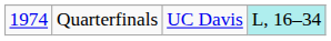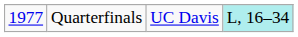Quarterfinals | column 1: 1974 -> 1977
